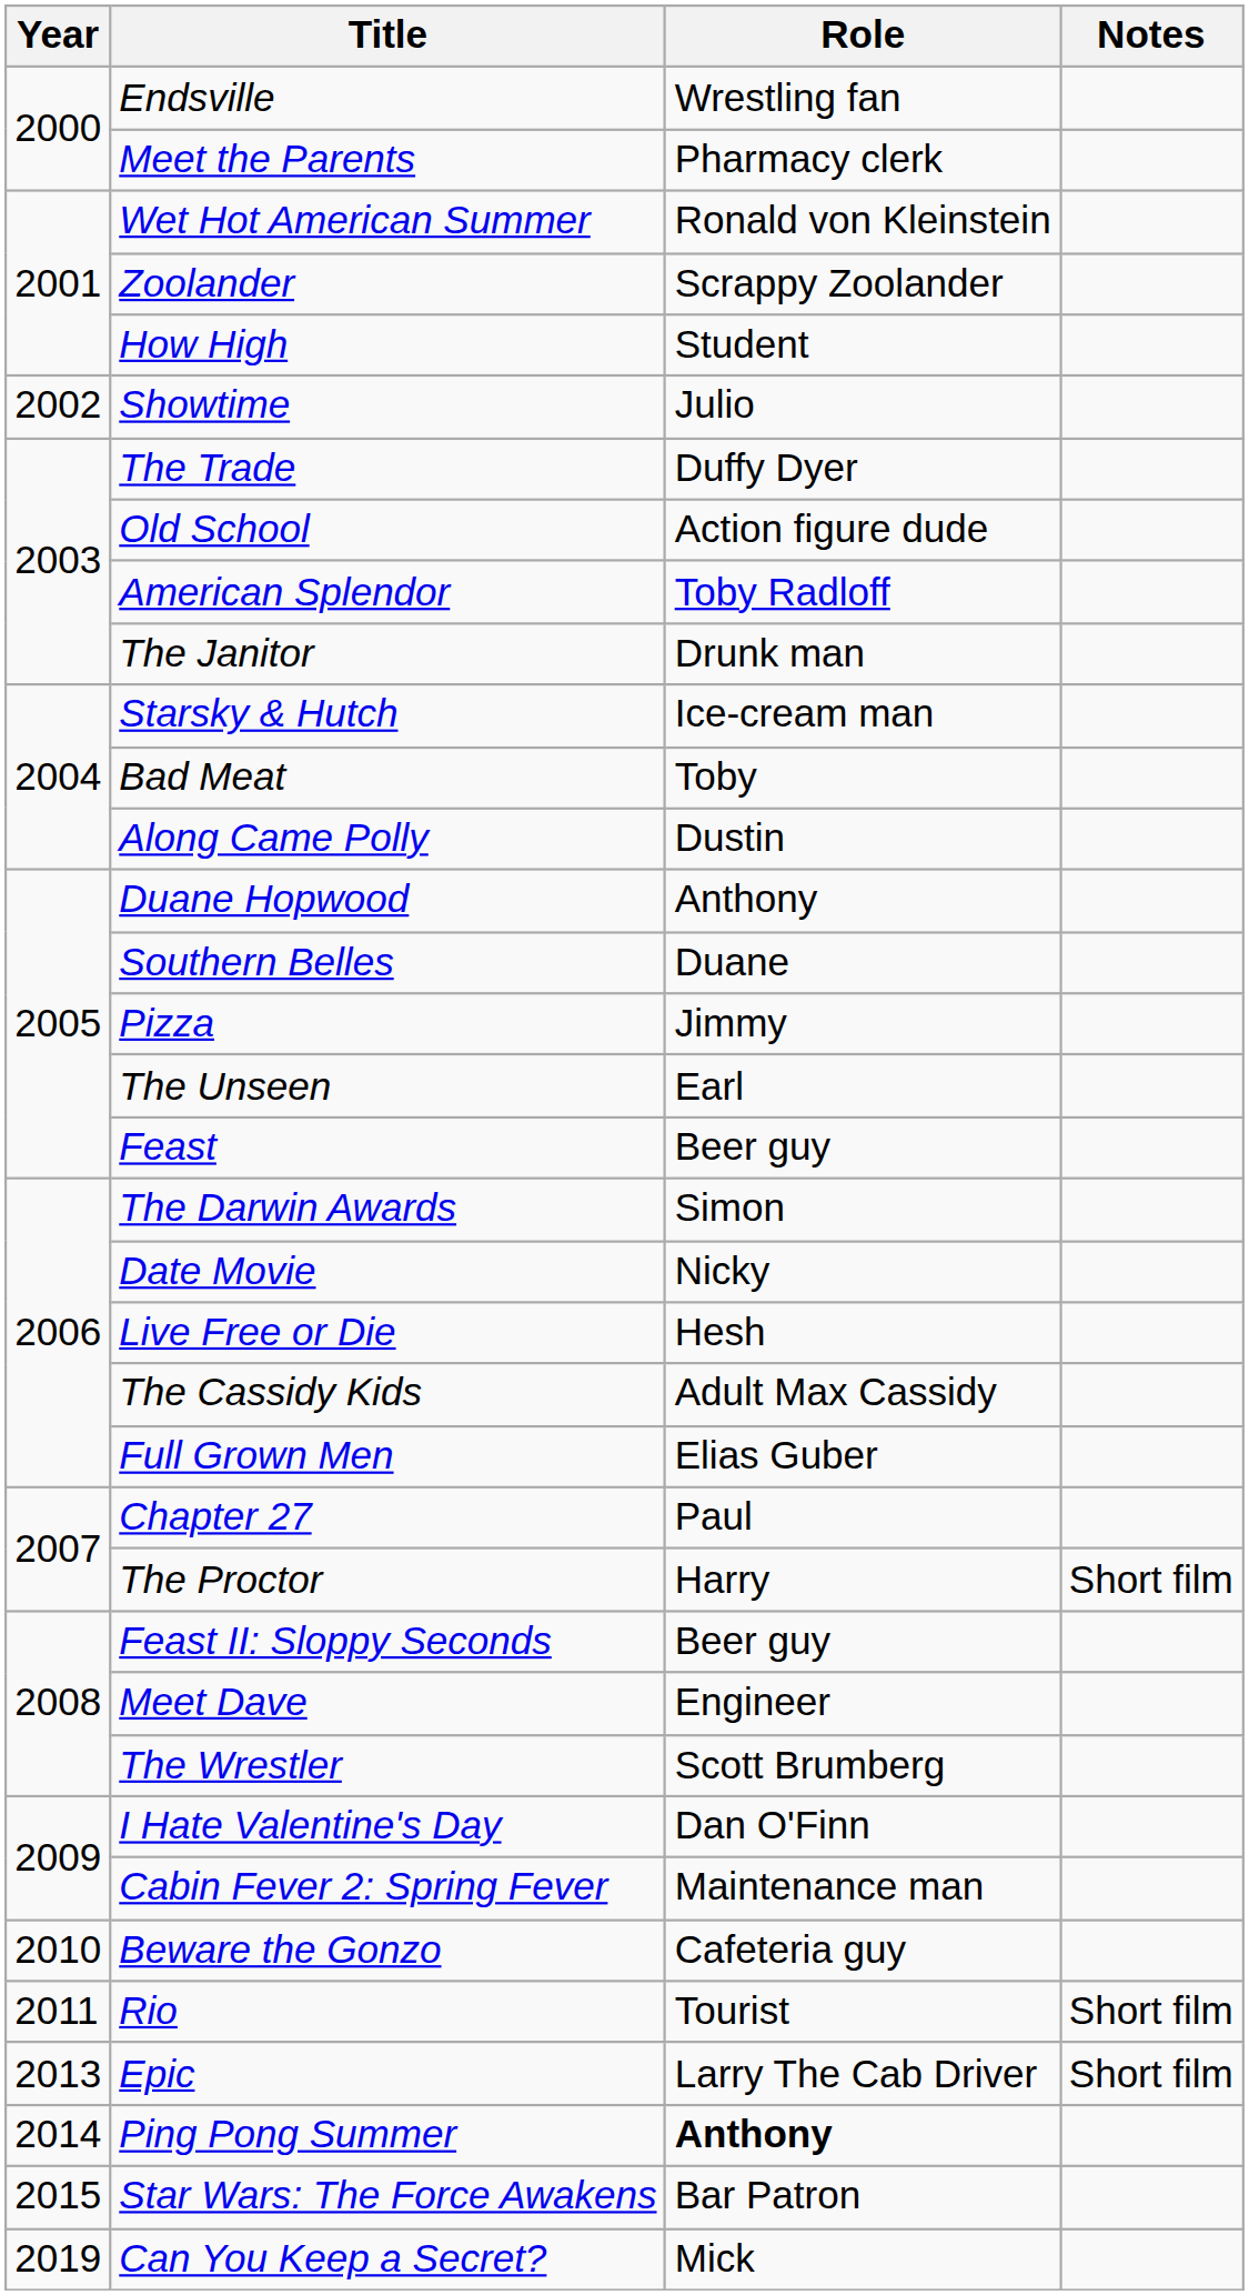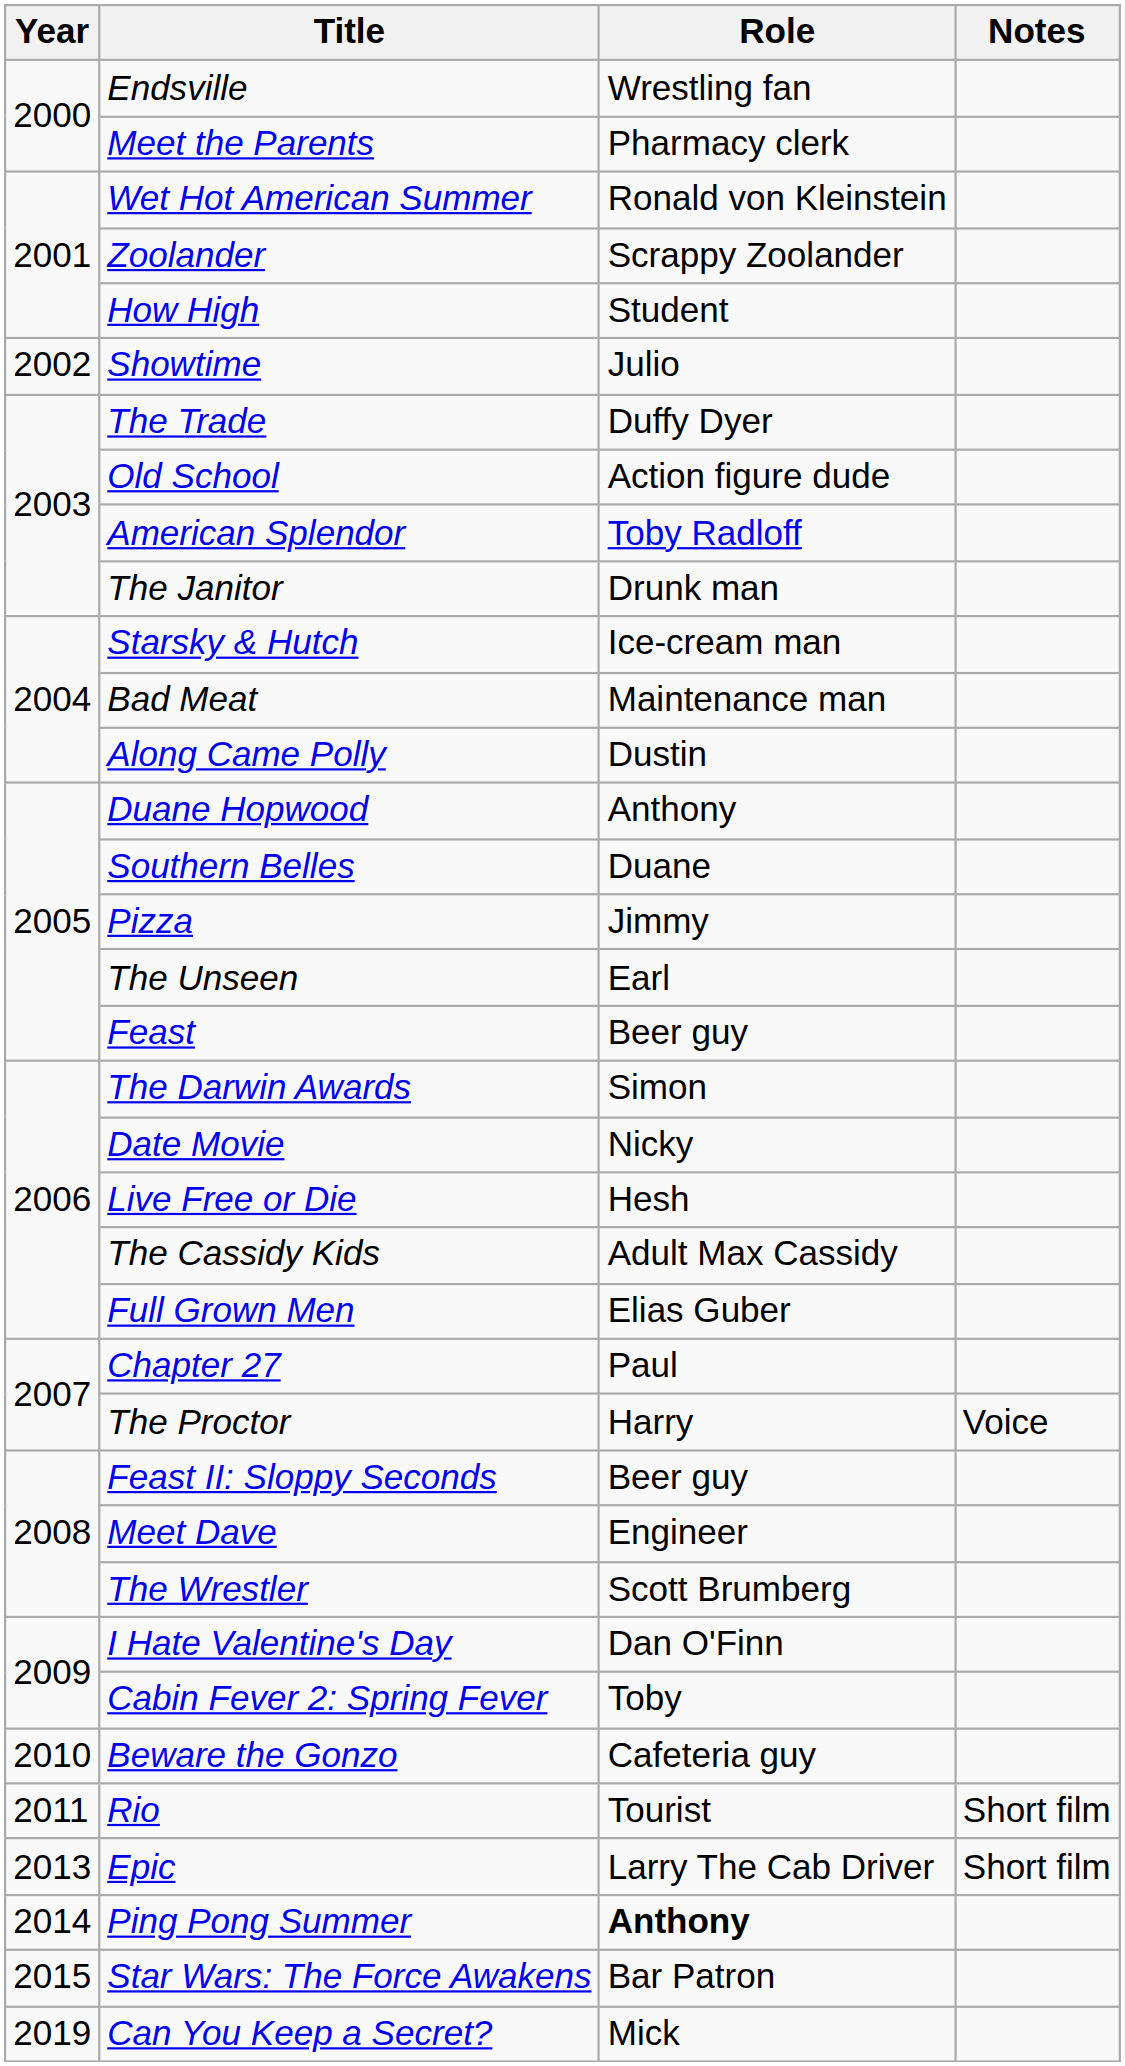Bad Meat | Role: Toby -> Maintenance man
The Proctor | Notes: Short film -> Voice
Cabin Fever 2: Spring Fever | Role: Maintenance man -> Toby
